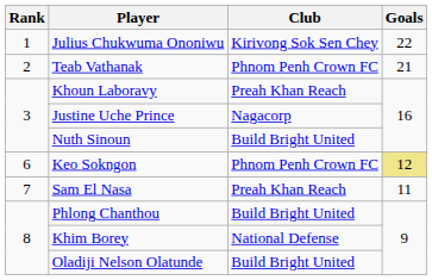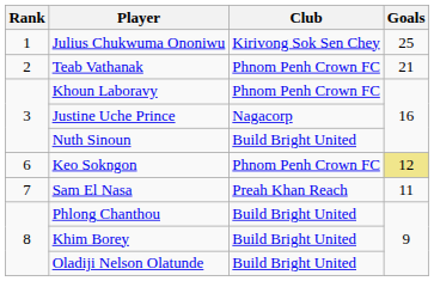Julius Chukwuma Ononiwu | Goals: 22 -> 25
Khoun Laboravy | Club: Preah Khan Reach -> Phnom Penh Crown FC
Khim Borey | Club: National Defense -> Build Bright United
